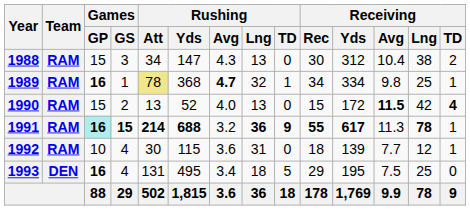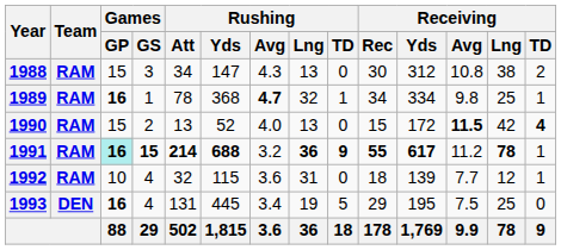1988 | Receiving / Avg: 10.4 -> 10.8
1989 | Rushing / Att: khaki background -> no background
1991 | Receiving / Avg: 11.3 -> 11.2
1992 | Rushing / Att: 30 -> 32
1993 | Rushing / Yds: 495 -> 445
1993 | Rushing / Lng: 18 -> 19
